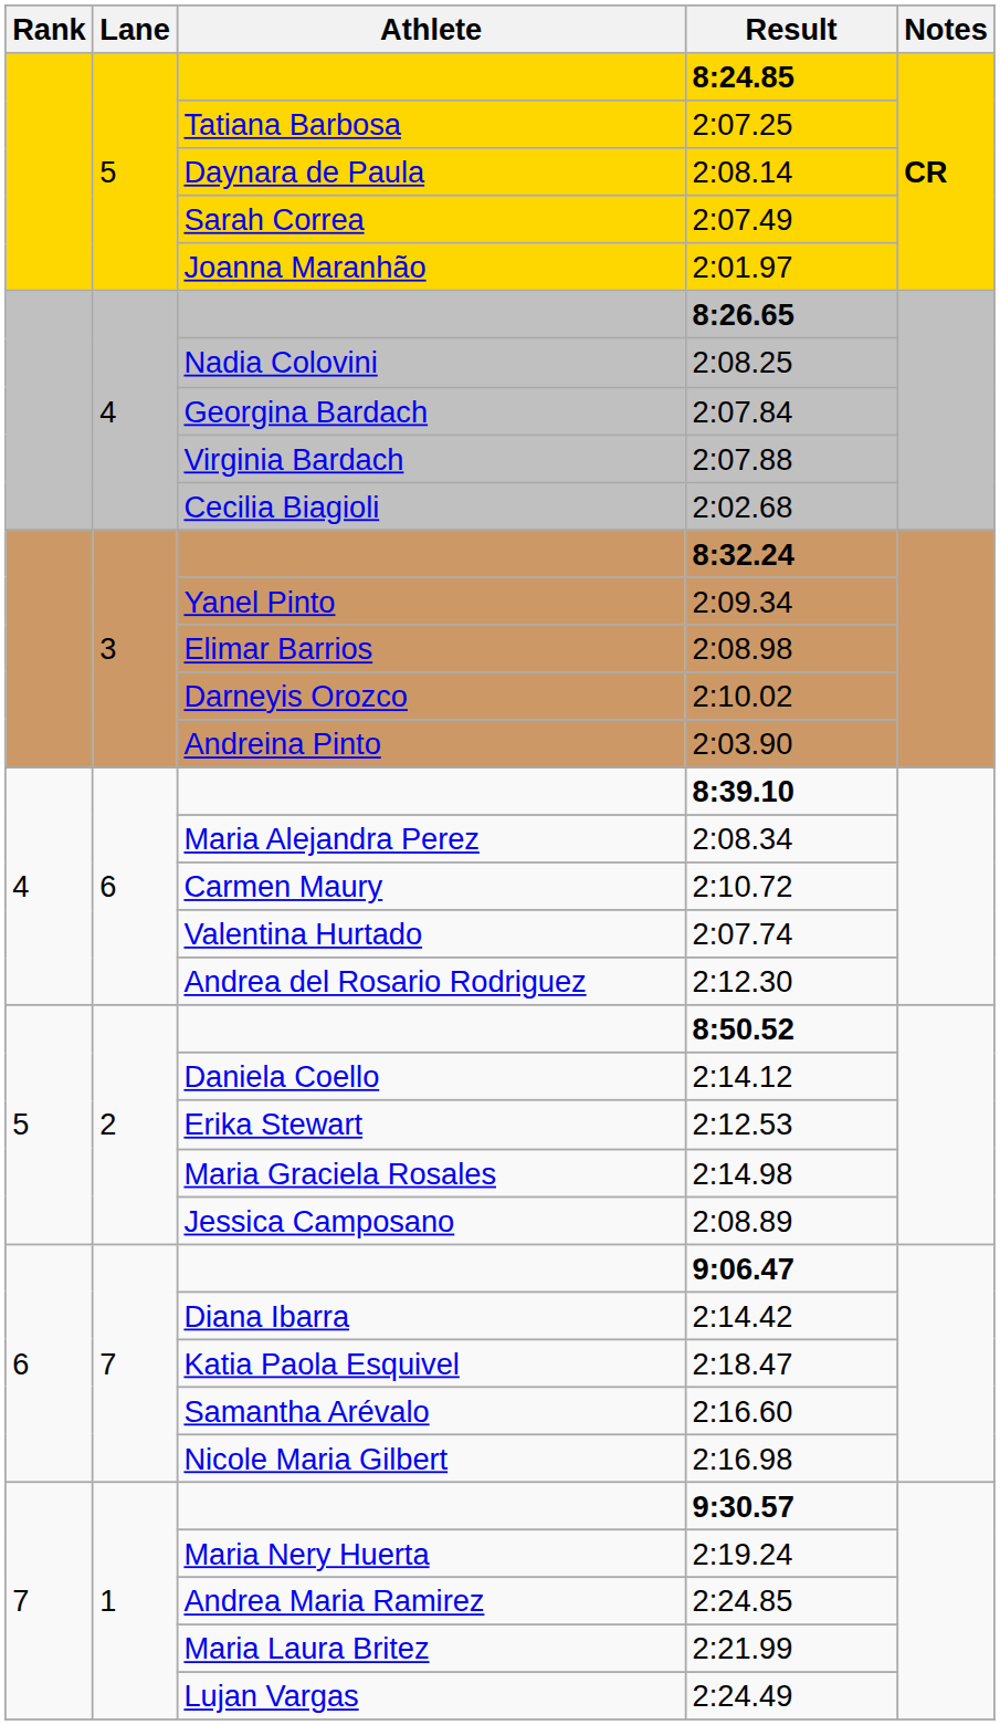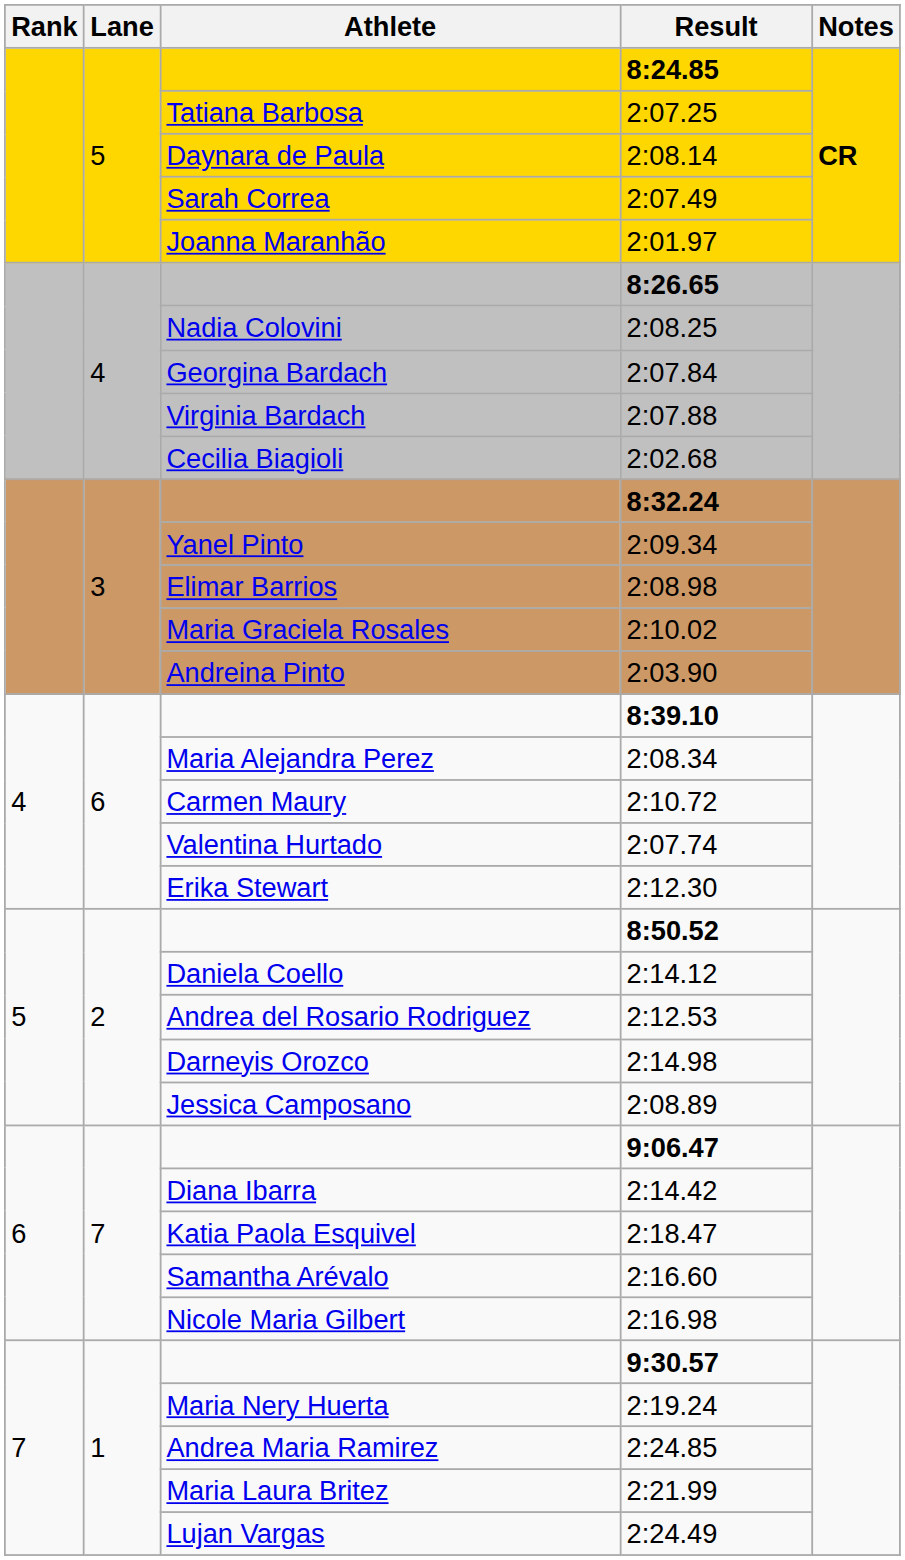2:10.02 | Athlete: Darneyis Orozco -> Maria Graciela Rosales
2:12.30 | Athlete: Andrea del Rosario Rodriguez -> Erika Stewart
2:12.53 | Athlete: Erika Stewart -> Andrea del Rosario Rodriguez
2:14.98 | Athlete: Maria Graciela Rosales -> Darneyis Orozco
